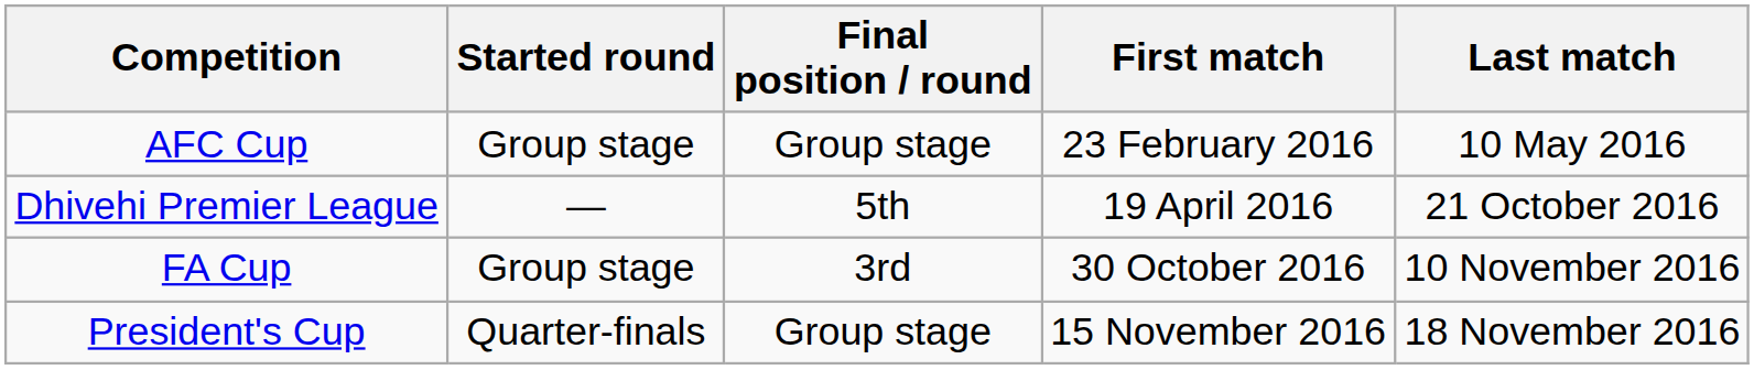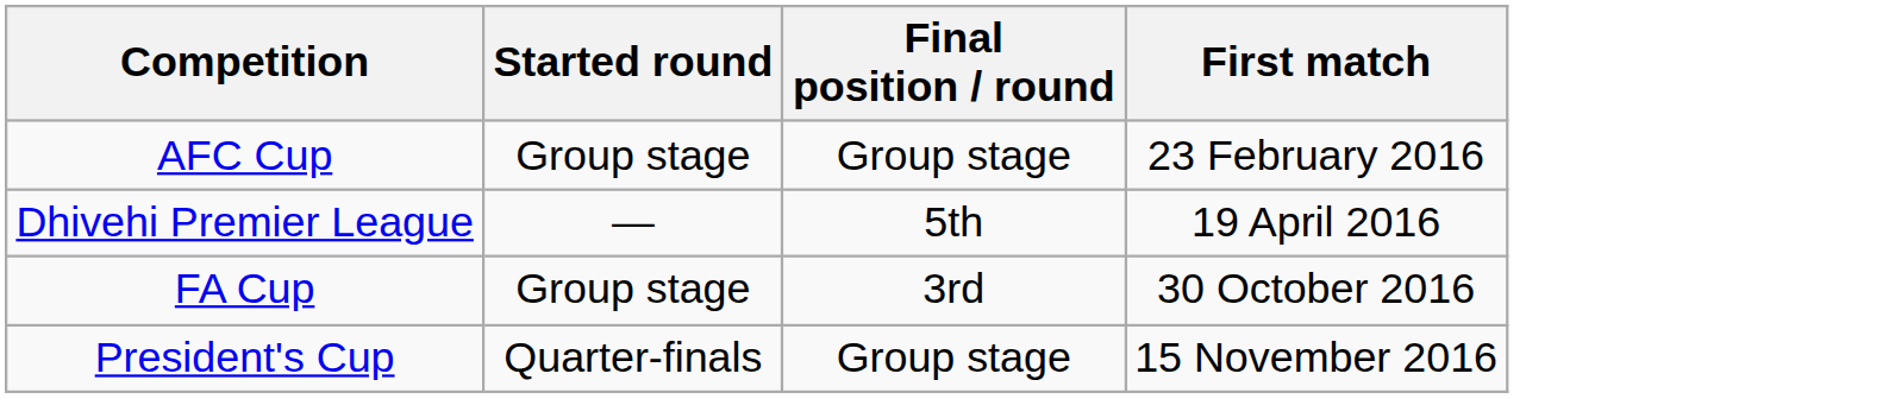- column: Last match | 10 May 2016 | 21 October 2016 | 10 November 2016 | 18 November 2016
